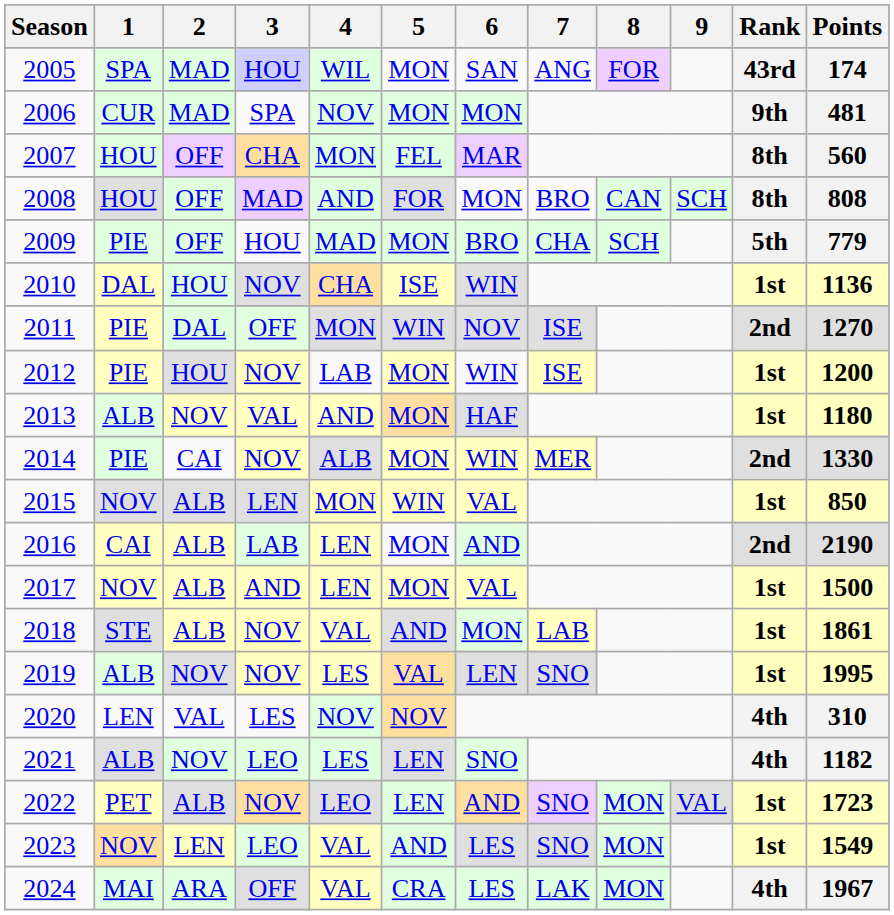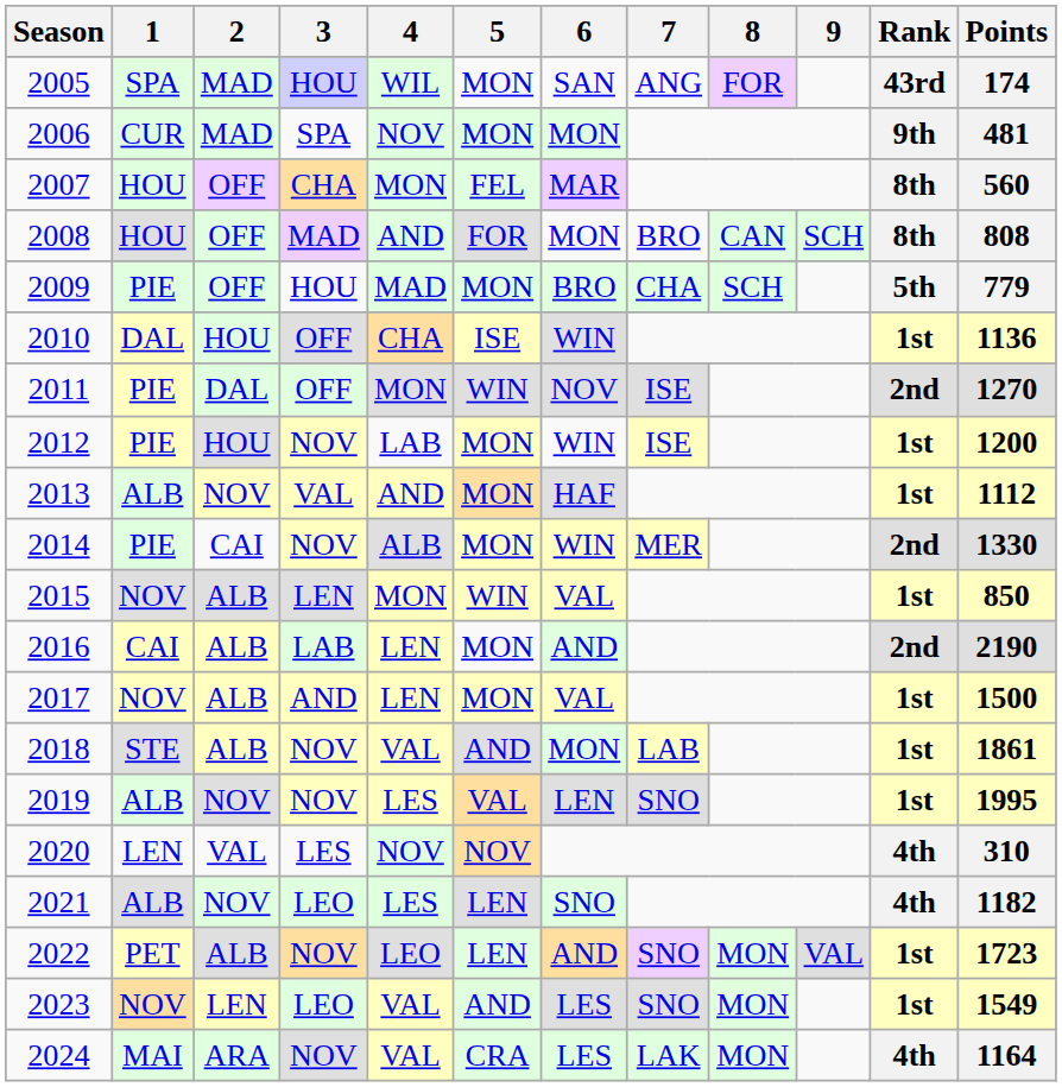2010 | 3: NOV -> OFF
2013 | Points: 1180 -> 1112
2024 | 3: OFF -> NOV
2024 | Points: 1967 -> 1164
